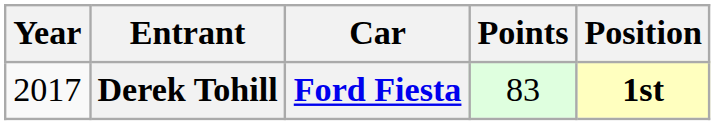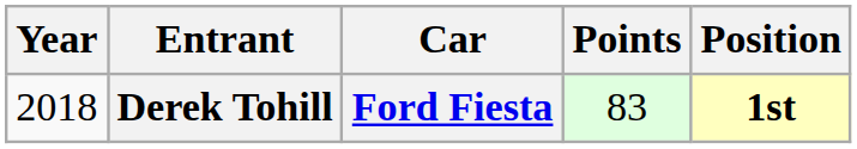Derek Tohill | Year: 2017 -> 2018
